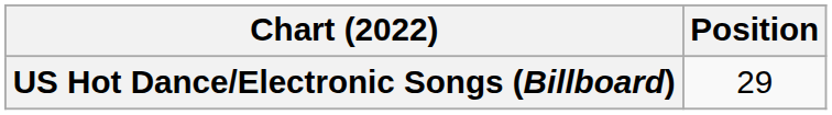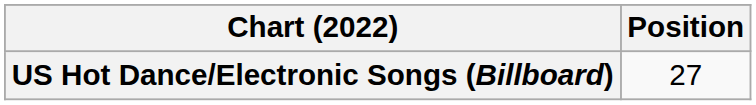US Hot Dance/Electronic Songs (Billboard) | Position: 29 -> 27
